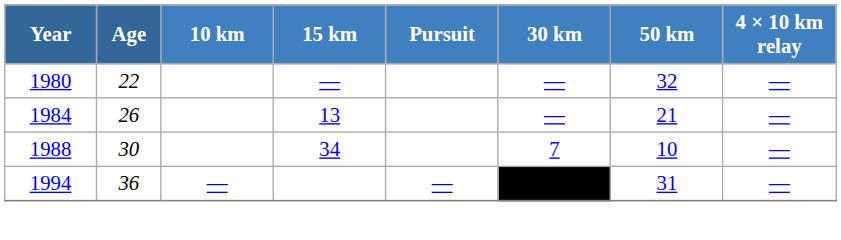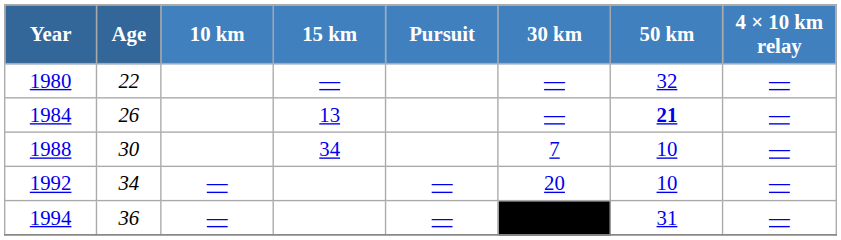1984 | 50 km: normal -> bold
+ row: 1992 | 34 | — | — | 20 | 10 | —
